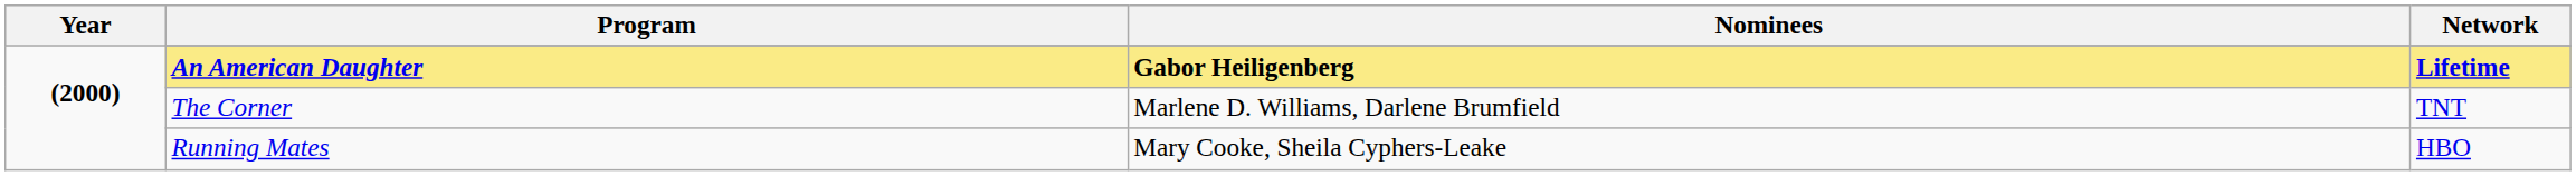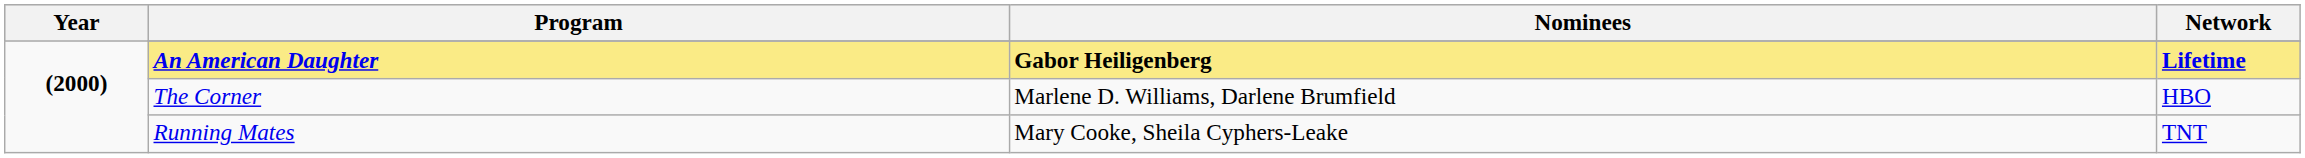The Corner | Network: TNT -> HBO
Running Mates | Network: HBO -> TNT
